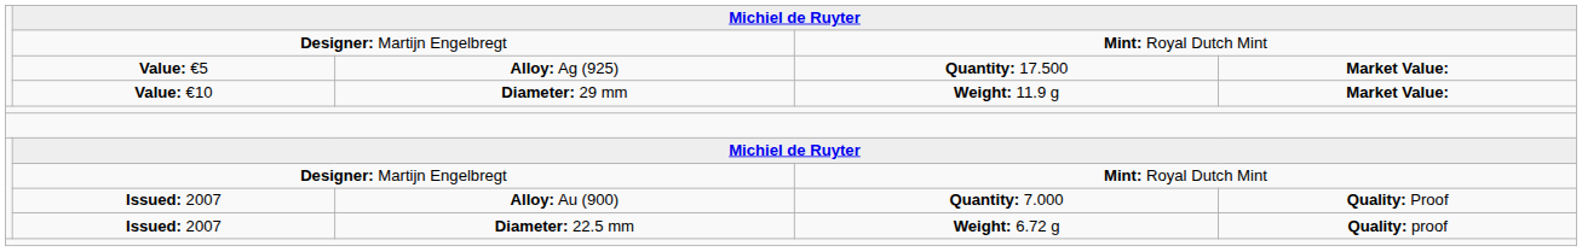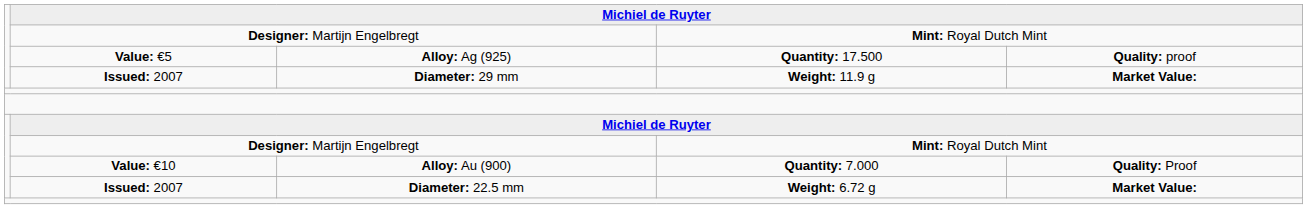Alloy: Ag (925) | column 5: Market Value: -> Quality: proof
Diameter: 29 mm | column 2: Value: €10 -> Issued: 2007
Alloy: Au (900) | column 2: Issued: 2007 -> Value: €10
Diameter: 22.5 mm | column 5: Quality: proof -> Market Value:
